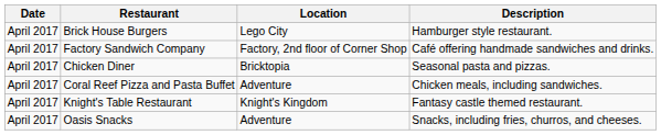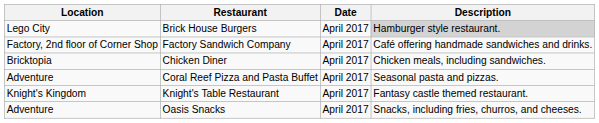columns swapped: Date <-> Location
Brick House Burgers | Description: no background -> lightgrey background
Chicken Diner | Description: Seasonal pasta and pizzas. -> Chicken meals, including sandwiches.
Coral Reef Pizza and Pasta Buffet | Description: Chicken meals, including sandwiches. -> Seasonal pasta and pizzas.
